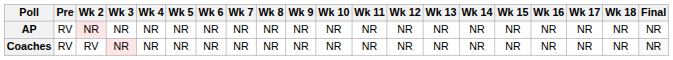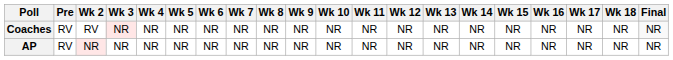rows swapped: AP <-> Coaches
